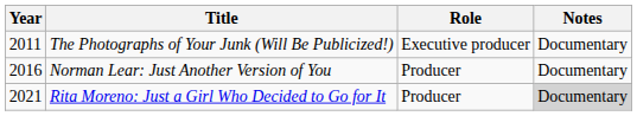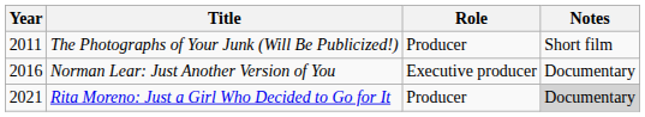The Photographs of Your Junk (Will Be Publicized!) | Role: Executive producer -> Producer
The Photographs of Your Junk (Will Be Publicized!) | Notes: Documentary -> Short film
Norman Lear: Just Another Version of You | Role: Producer -> Executive producer
